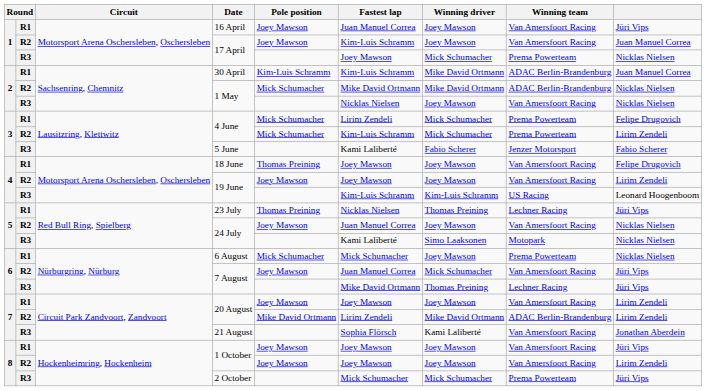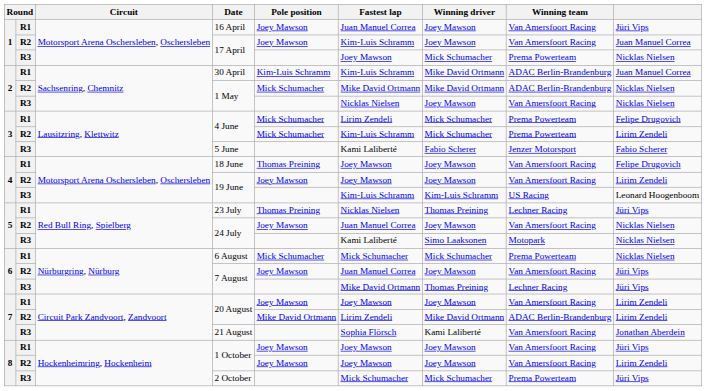6 August | Winning driver: Joey Mawson -> Mick Schumacher
R2 / 7 August | Winning driver: Mick Schumacher -> Joey Mawson
